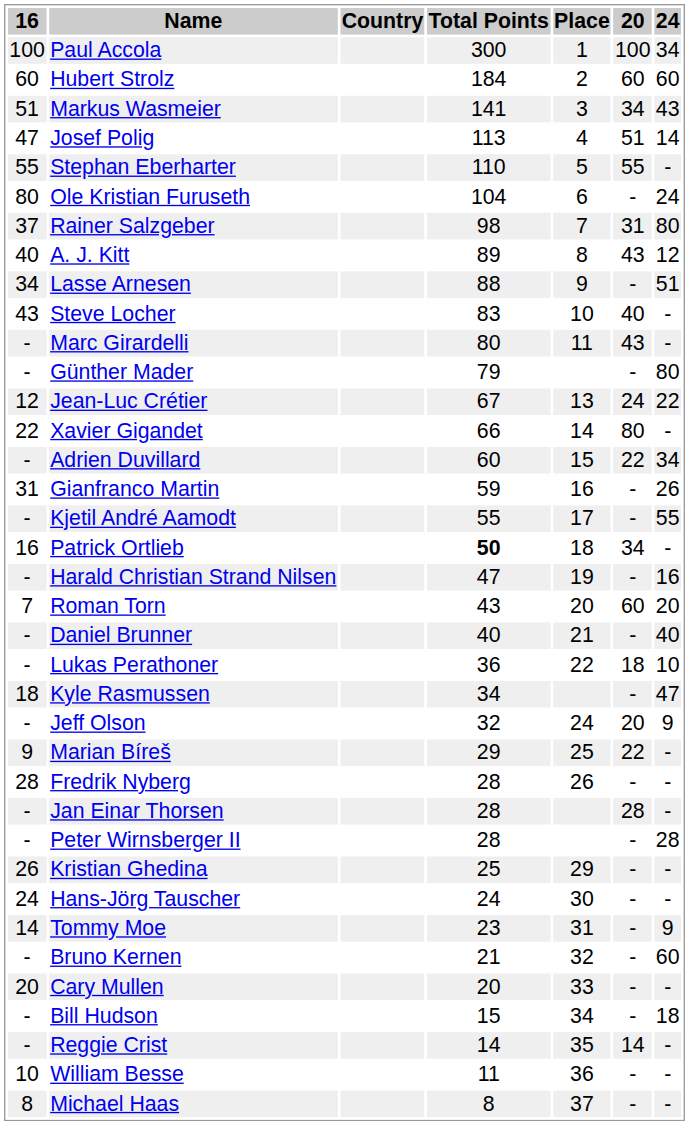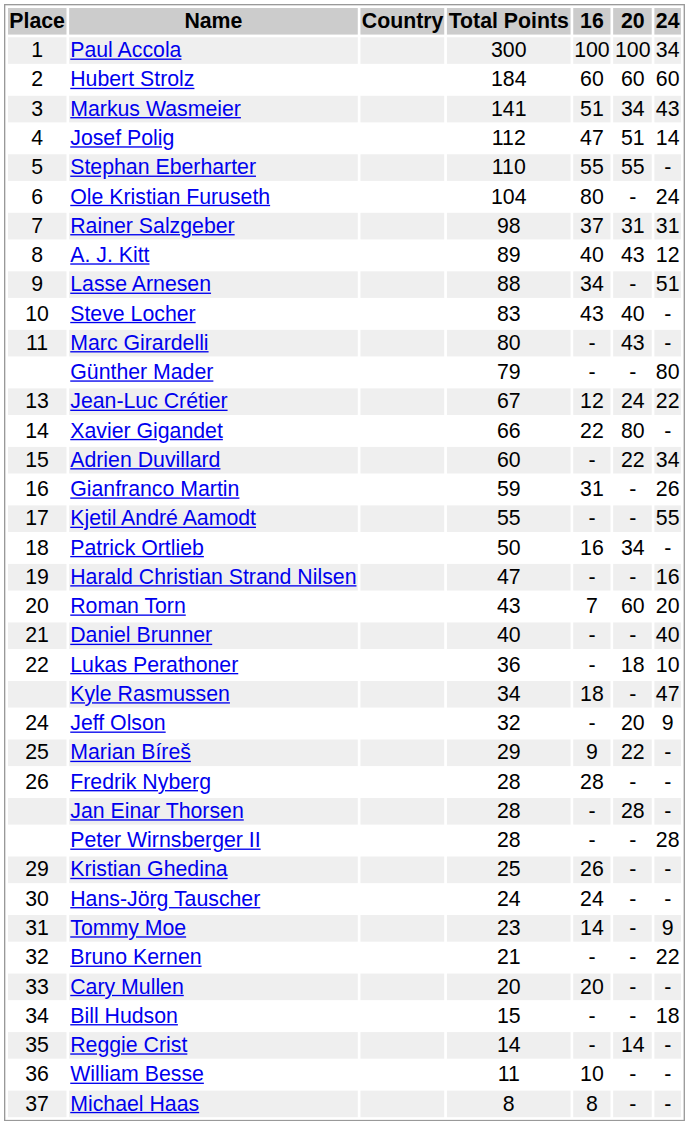columns swapped: Place <-> 16
Josef Polig | Total Points: 113 -> 112
Rainer Salzgeber | 24: 80 -> 31
Patrick Ortlieb | Total Points: bold -> normal
Bruno Kernen | 24: 60 -> 22
